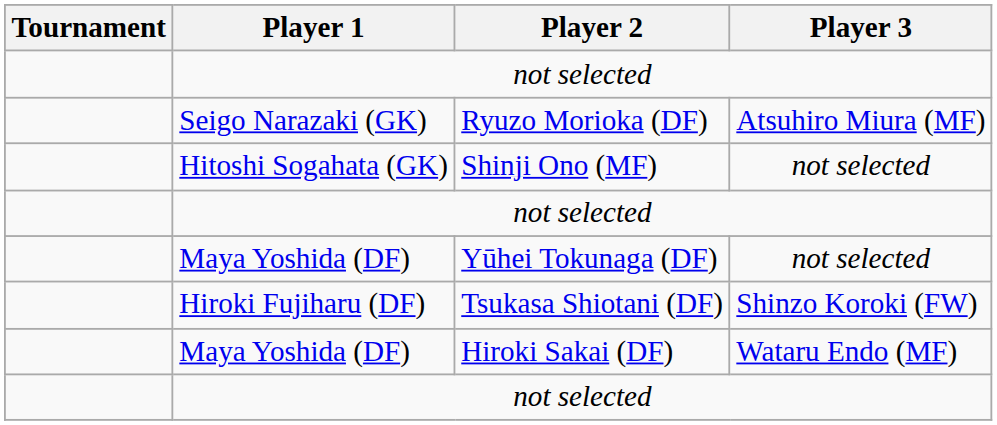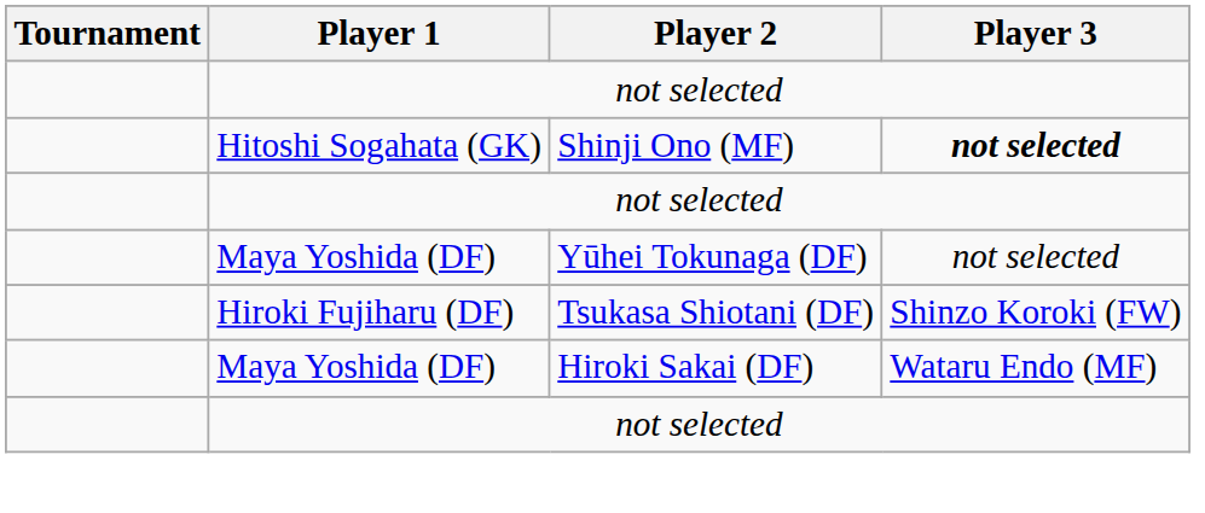- row: Seigo Narazaki (GK) | Ryuzo Morioka (DF) | Atsuhiro Miura (MF)
Shinji Ono (MF) | Player 3: normal -> bold
